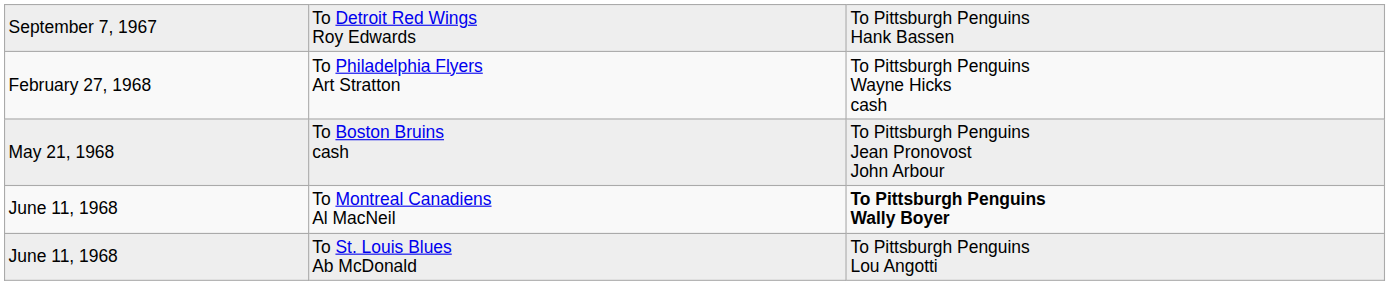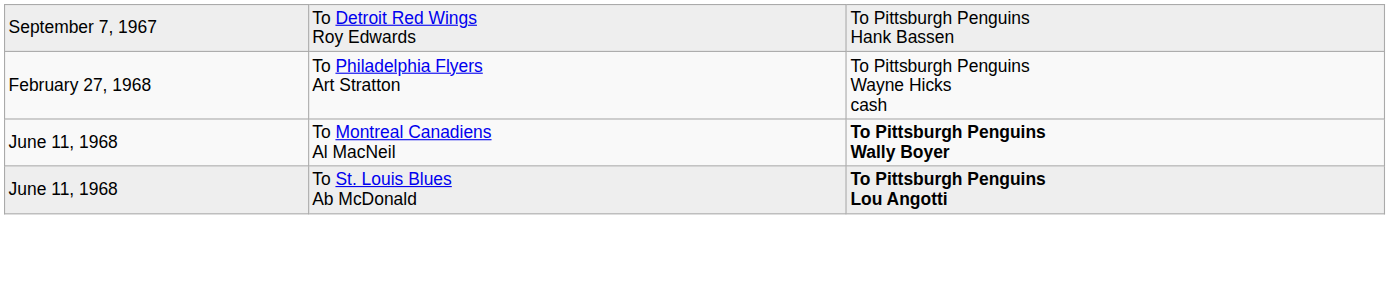- row: May 21, 1968 | To Boston Bruins cash | To Pittsburgh Penguins Jean Pronovost John Arbour
To St. Louis Blues Ab McDonald | column 3: normal -> bold
